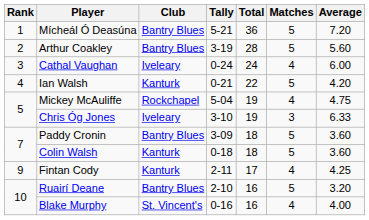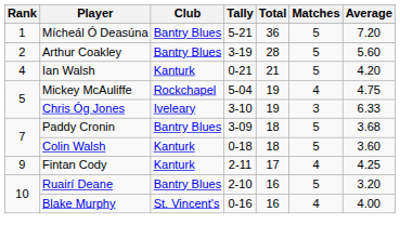- row: 3 | Cathal Vaughan | Iveleary | 0-24 | 24 | 4 | 6.00
Ian Walsh | Total: 22 -> 21
Paddy Cronin | Average: 3.60 -> 3.68
